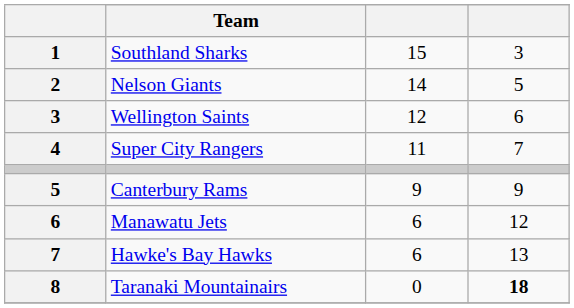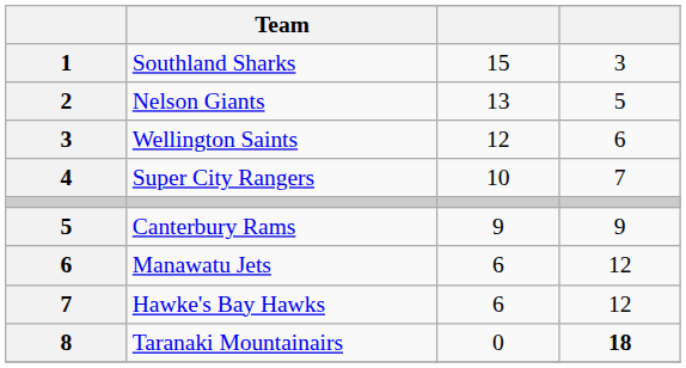Nelson Giants | column 3: 14 -> 13
Super City Rangers | column 3: 11 -> 10
Hawke's Bay Hawks | column 4: 13 -> 12
